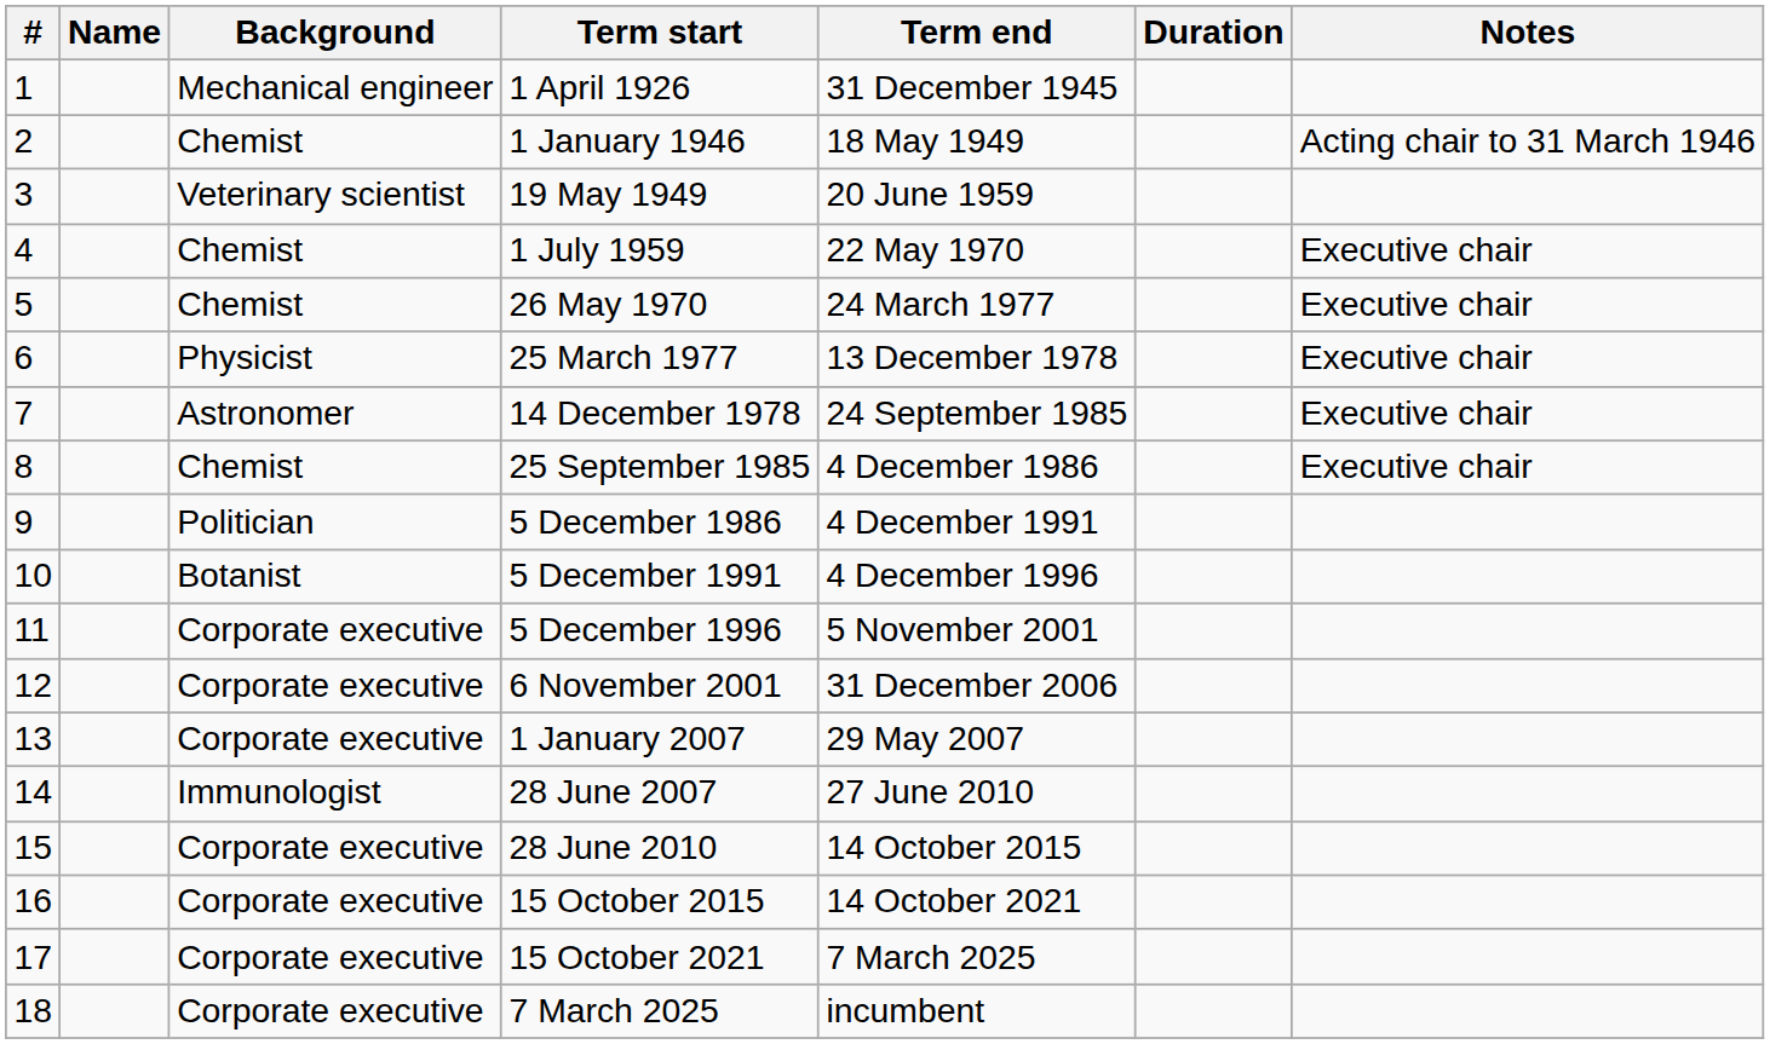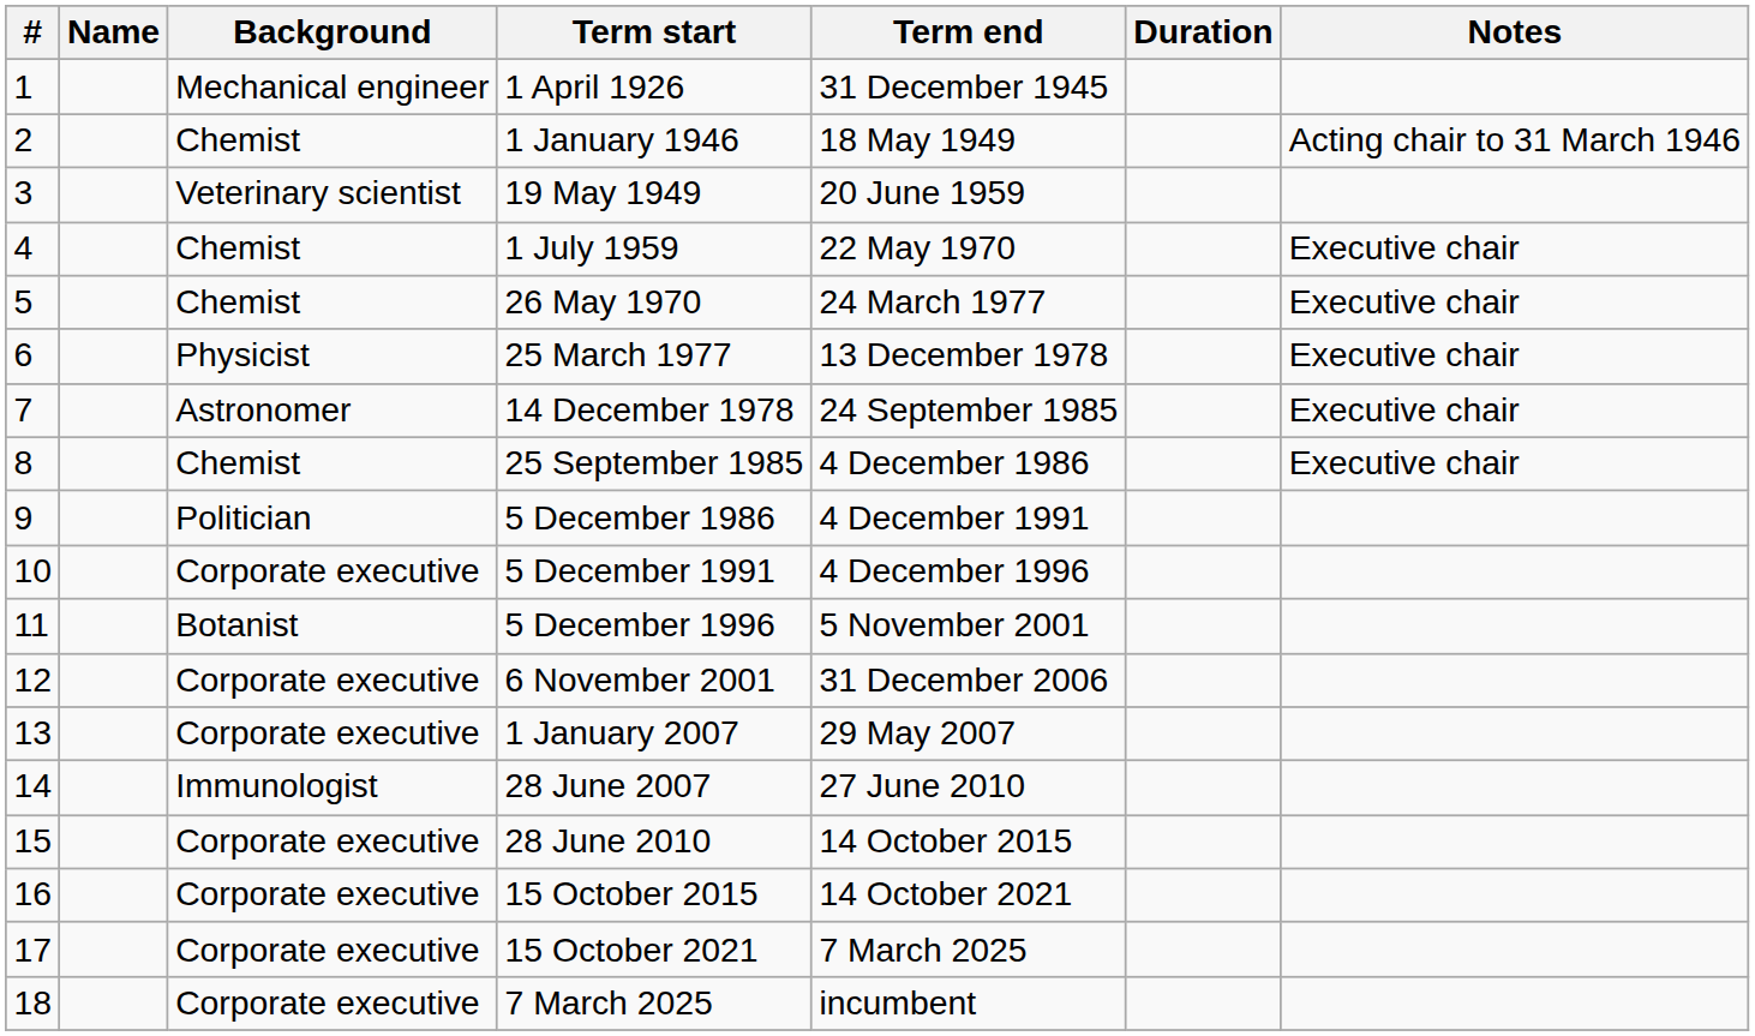5 December 1991 | Background: Botanist -> Corporate executive
5 December 1996 | Background: Corporate executive -> Botanist
